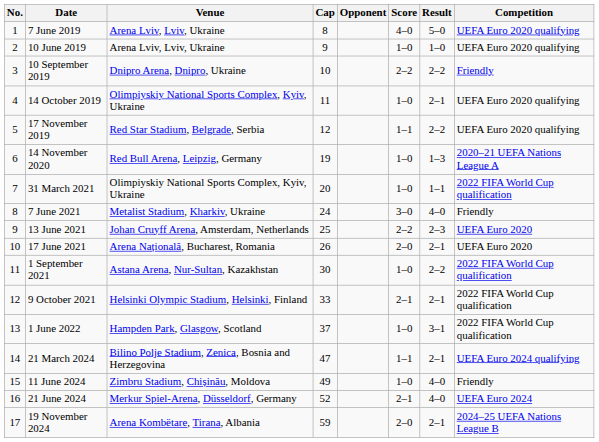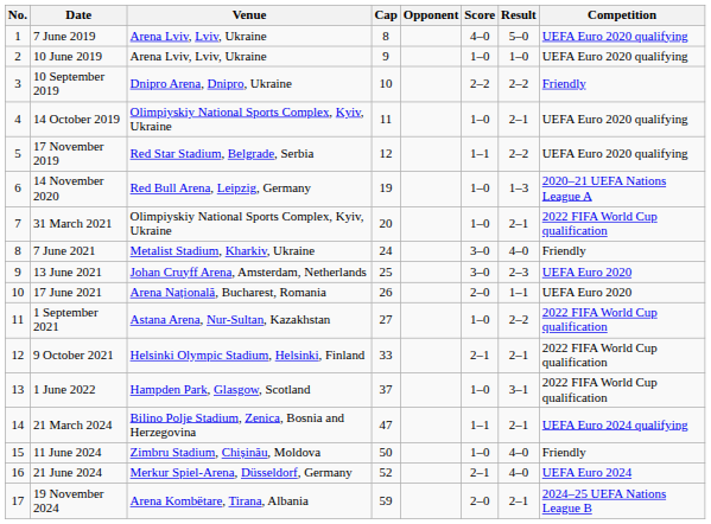31 March 2021 | Result: 1–1 -> 2–1
13 June 2021 | Score: 2–2 -> 3–0
17 June 2021 | Result: 2–1 -> 1–1
1 September 2021 | Cap: 30 -> 27
11 June 2024 | Cap: 49 -> 50
